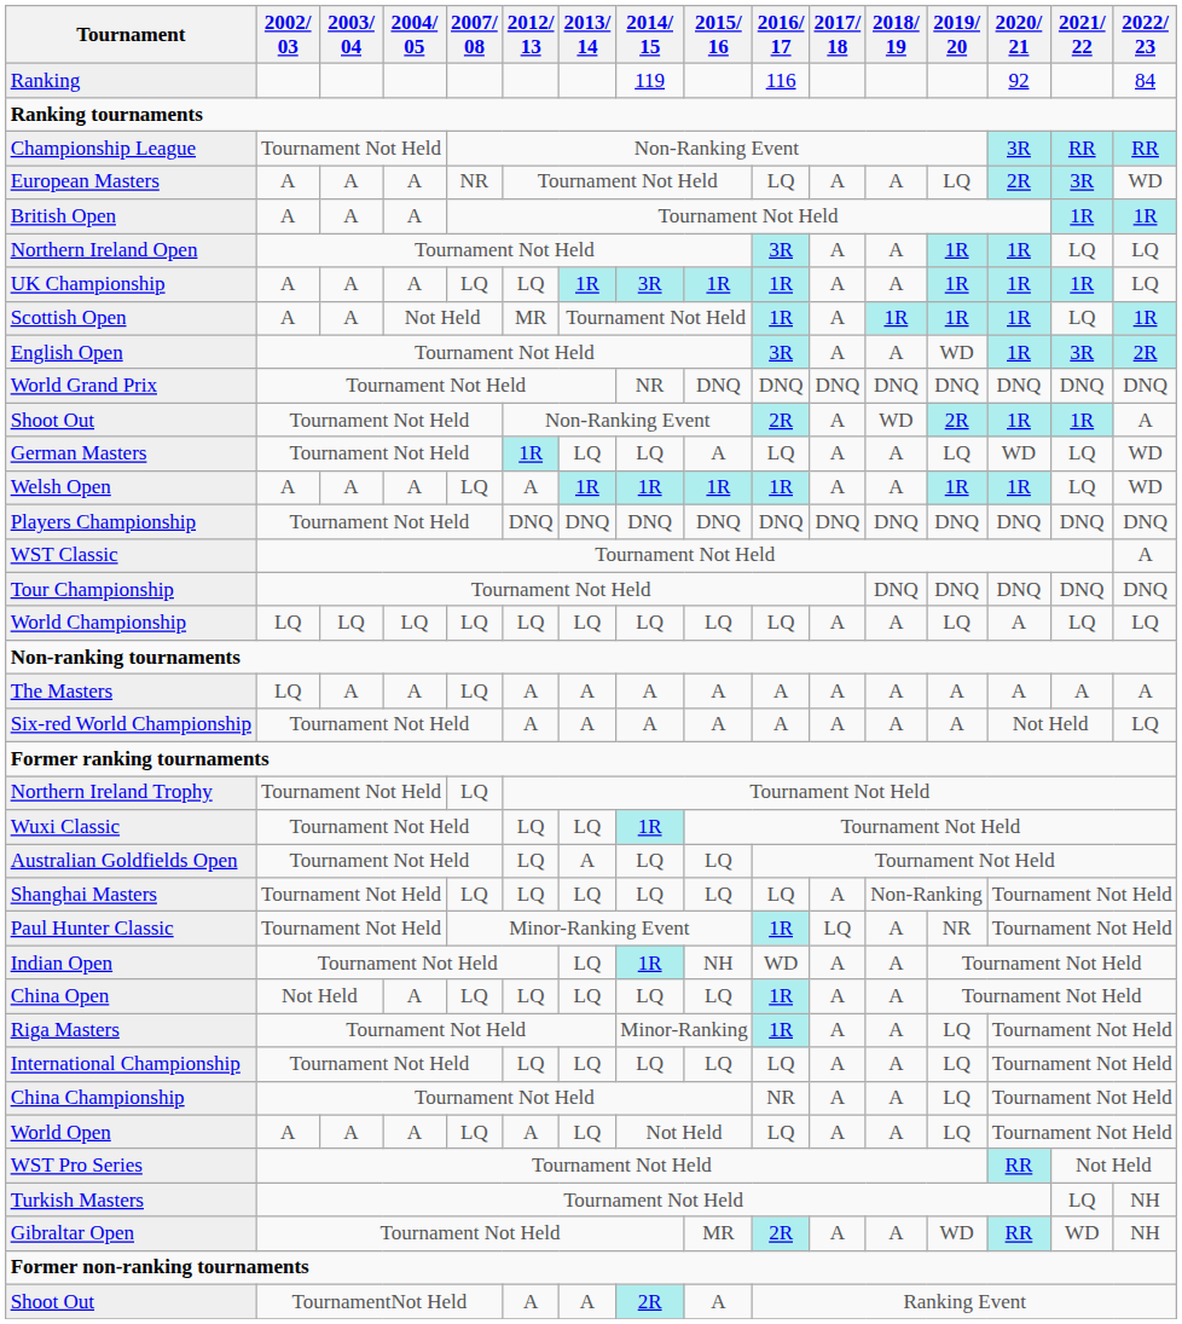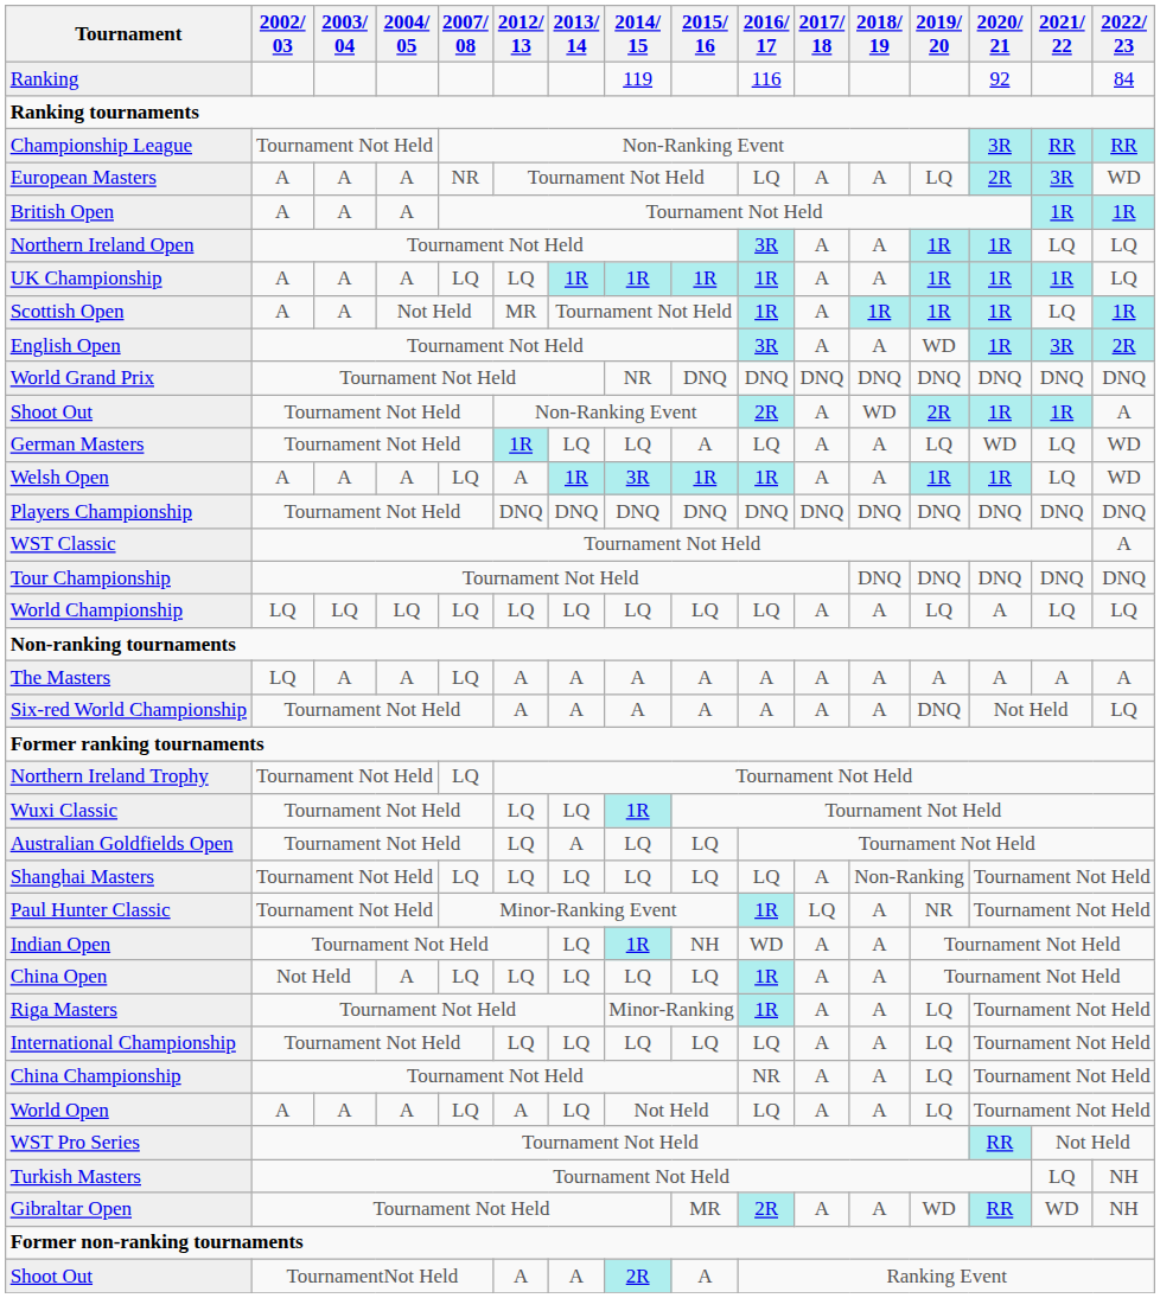UK Championship | 2014/ 15: 3R -> 1R
Welsh Open | 2014/ 15: 1R -> 3R
Six-red World Championship | 2019/ 20: A -> DNQ
